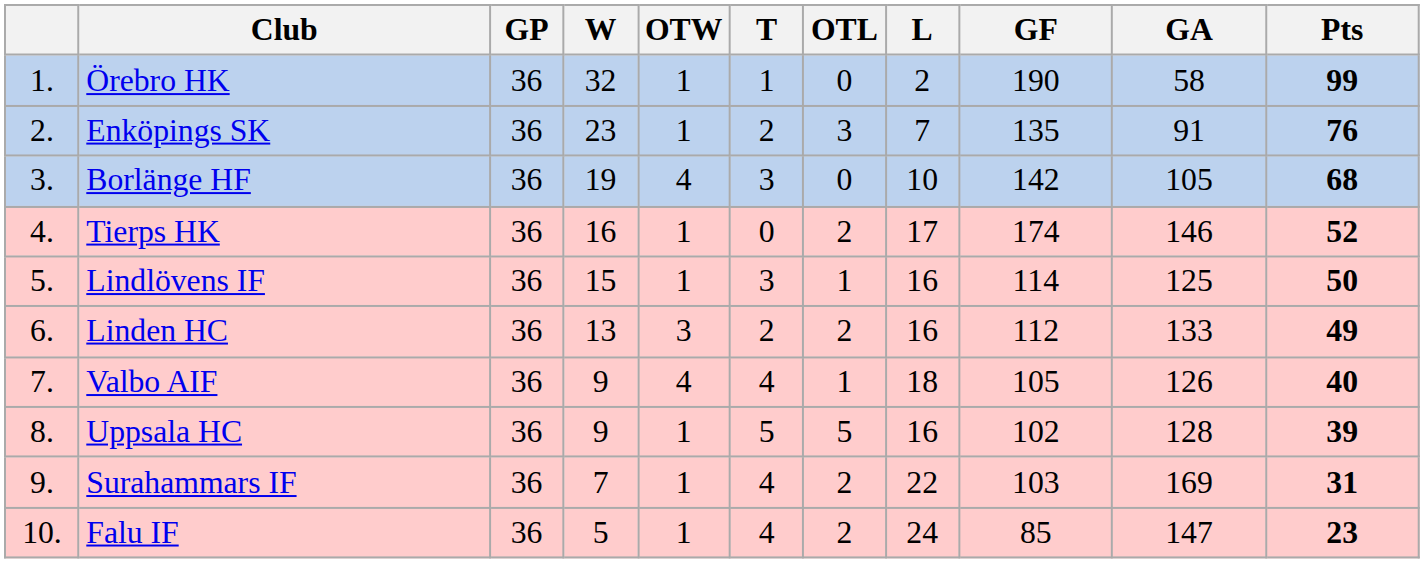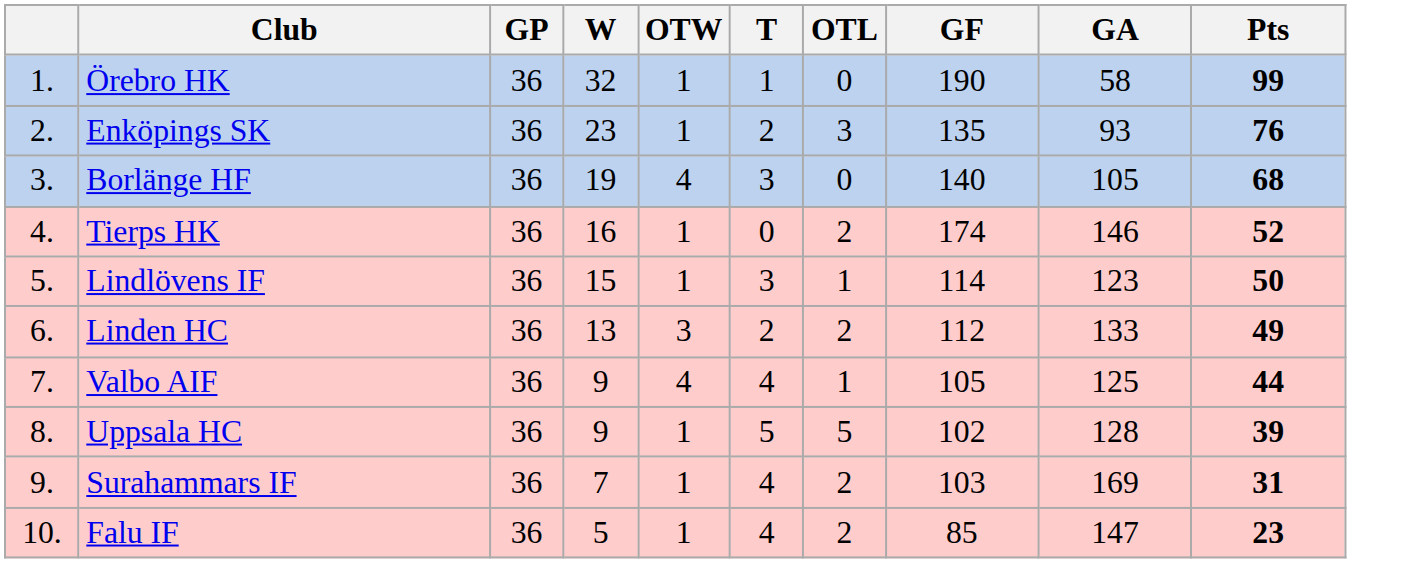- column: L | 2 | 7 | 10 | 17 | 16 | 16 | 18 | 16 | 22 | 24
Enköpings SK | GA: 91 -> 93
Borlänge HF | GF: 142 -> 140
Lindlövens IF | GA: 125 -> 123
Valbo AIF | GA: 126 -> 125
Valbo AIF | Pts: 40 -> 44
